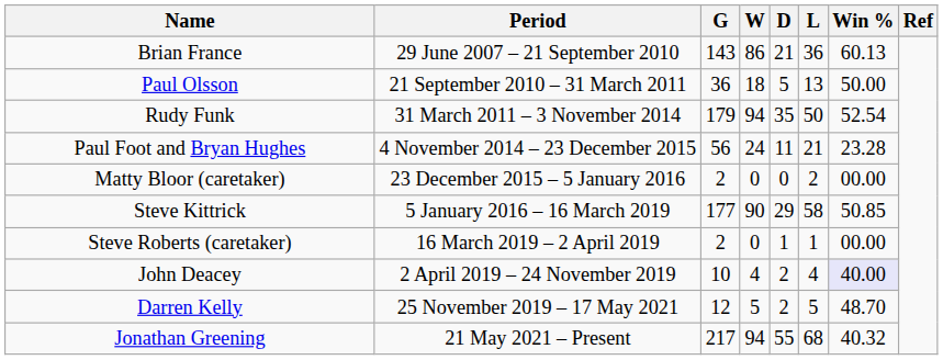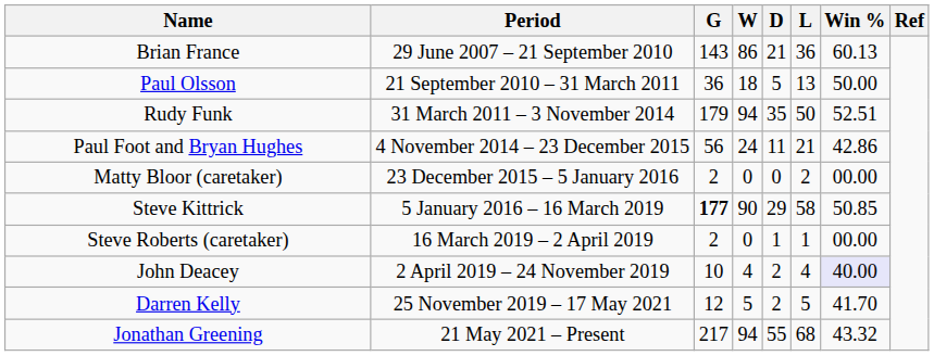Rudy Funk | Win %: 52.54 -> 52.51
Paul Foot and Bryan Hughes | Win %: 23.28 -> 42.86
Steve Kittrick | G: normal -> bold
Darren Kelly | Win %: 48.70 -> 41.70
Jonathan Greening | Win %: 40.32 -> 43.32
